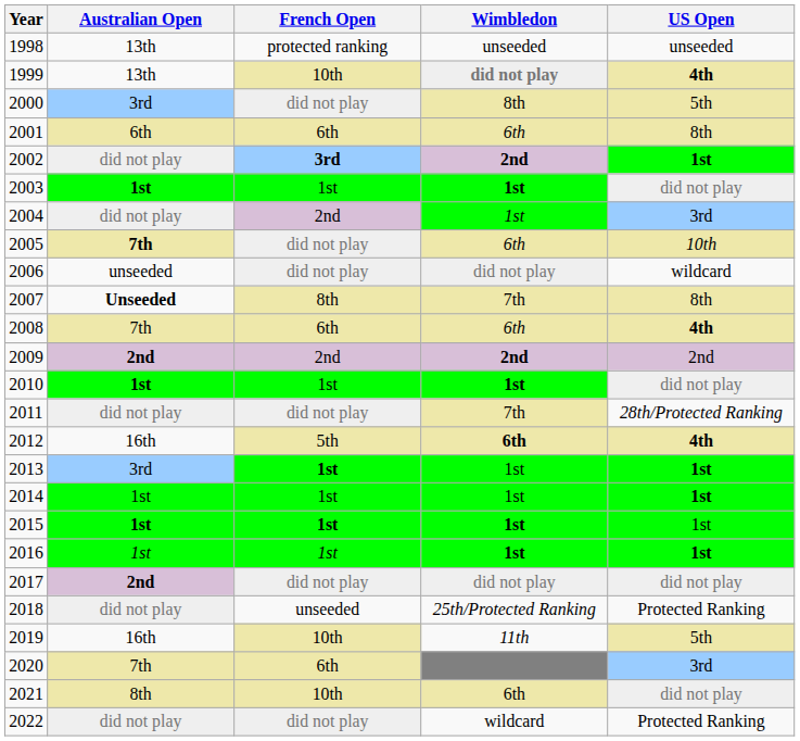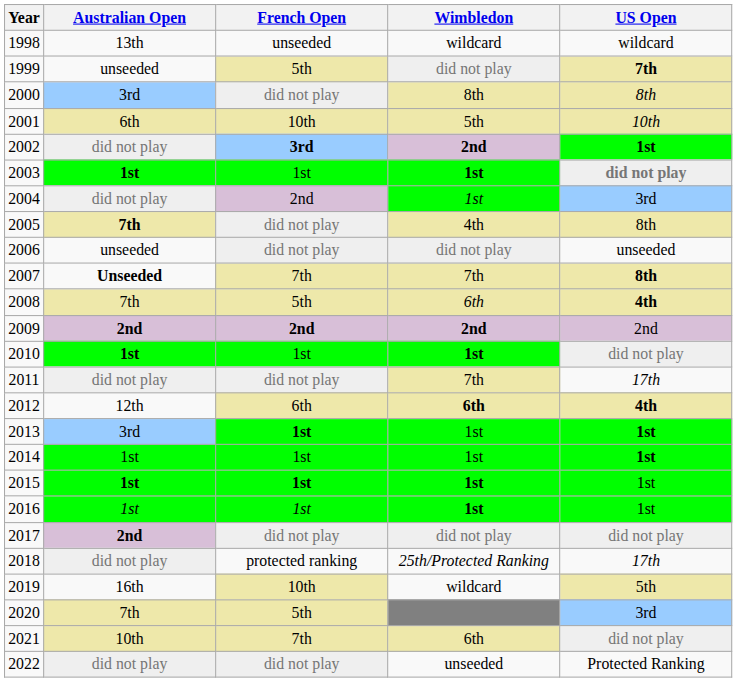1998 | French Open: protected ranking -> unseeded
1998 | Wimbledon: unseeded -> wildcard
1998 | US Open: unseeded -> wildcard
1999 | Australian Open: 13th -> unseeded
1999 | French Open: 10th -> 5th
1999 | Wimbledon: bold -> normal
1999 | US Open: 4th -> 7th
2000 | US Open: 5th -> 8th
2001 | French Open: 6th -> 10th
2001 | Wimbledon: 6th -> 5th
2001 | US Open: 8th -> 10th
2003 | US Open: normal -> bold
2005 | Wimbledon: 6th -> 4th
2005 | US Open: 10th -> 8th
2006 | US Open: wildcard -> unseeded
2007 | French Open: 8th -> 7th
2007 | US Open: normal -> bold
2008 | French Open: 6th -> 5th
2009 | French Open: normal -> bold
2011 | US Open: 28th/Protected Ranking -> 17th
2012 | Australian Open: 16th -> 12th
2012 | French Open: 5th -> 6th
2016 | US Open: bold -> normal
2018 | French Open: unseeded -> protected ranking
2018 | US Open: Protected Ranking -> 17th
2019 | Wimbledon: 11th -> wildcard
2020 | French Open: 6th -> 5th
2021 | Australian Open: 8th -> 10th
2021 | French Open: 10th -> 7th
2022 | Wimbledon: wildcard -> unseeded
